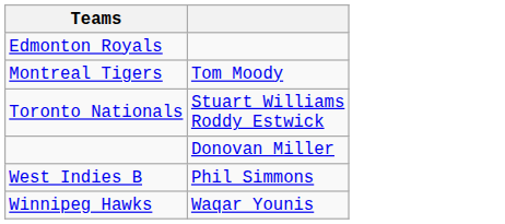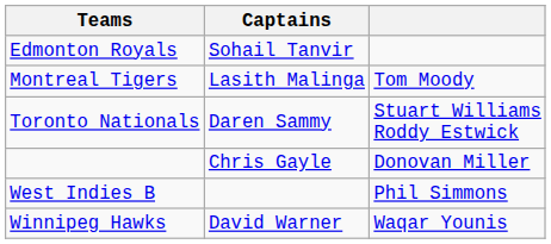+ column: Captains | Sohail Tanvir | Lasith Malinga | Daren Sammy | Chris Gayle | David Warner
